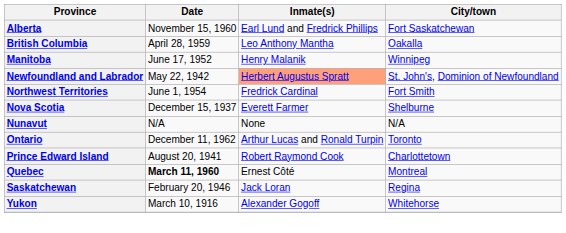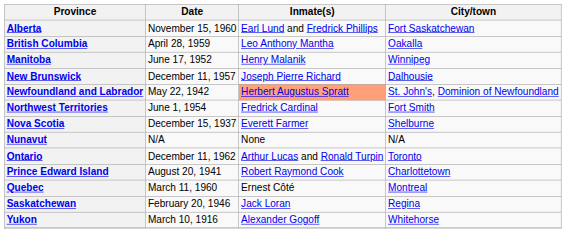+ row: New Brunswick | December 11, 1957 | Joseph Pierre Richard | Dalhousie
Quebec | Date: bold -> normal
